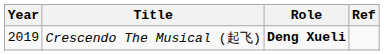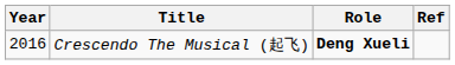Crescendo The Musical (起飞) | Year: 2019 -> 2016
